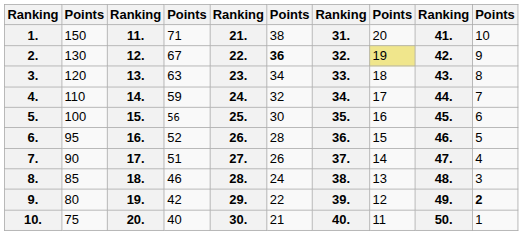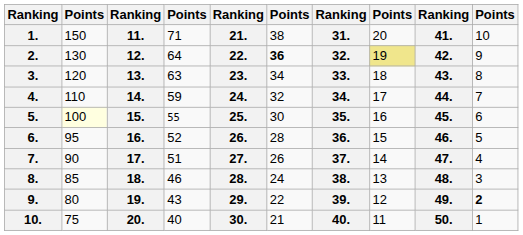2. | column 4: 67 -> 64
5. | column 2: no background -> lightyellow background
5. | column 4: 56 -> 55
9. | column 4: 42 -> 43
